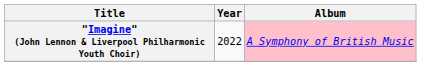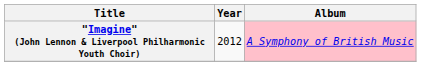"Imagine" (John Lennon & Liverpool Philharmonic Youth Choir) | Year: 2022 -> 2012
